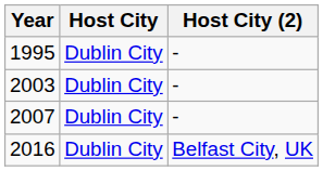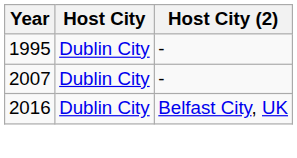- row: 2003 | Dublin City | -
